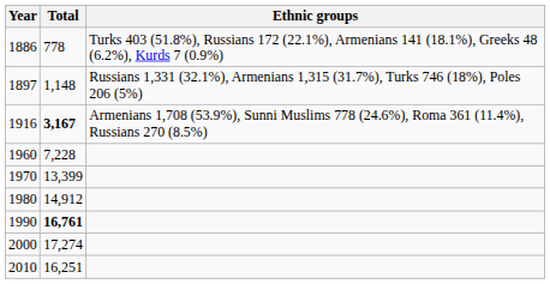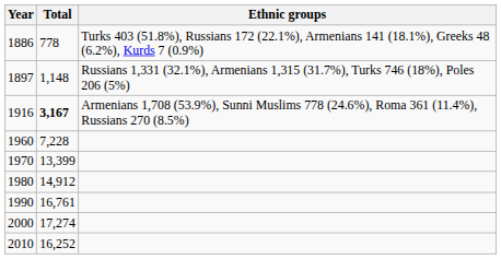1990 | Total: bold -> normal
2010 | Total: 16,251 -> 16,252
